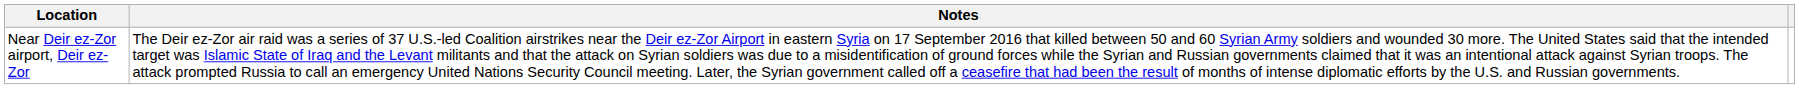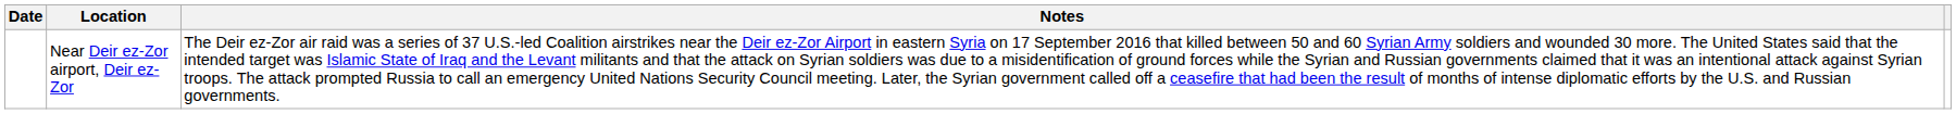+ column: Date
